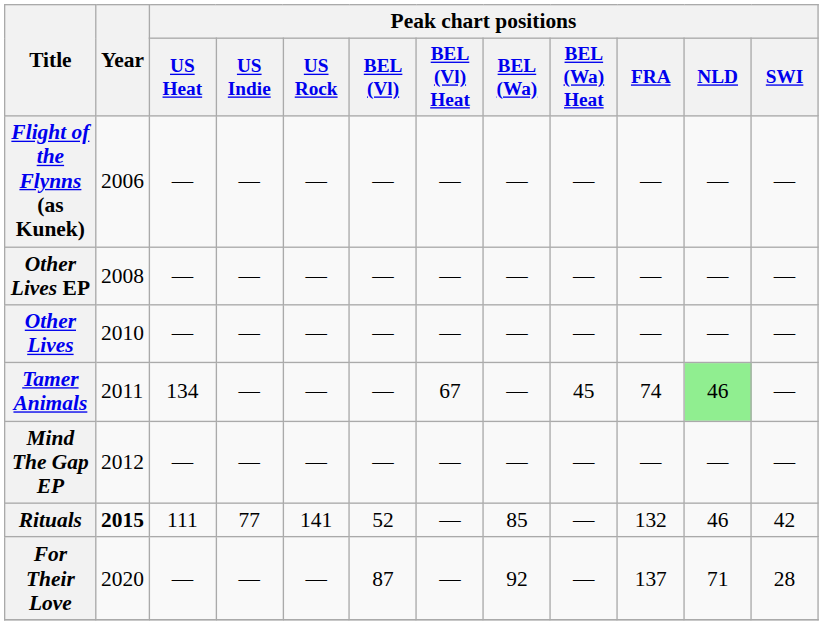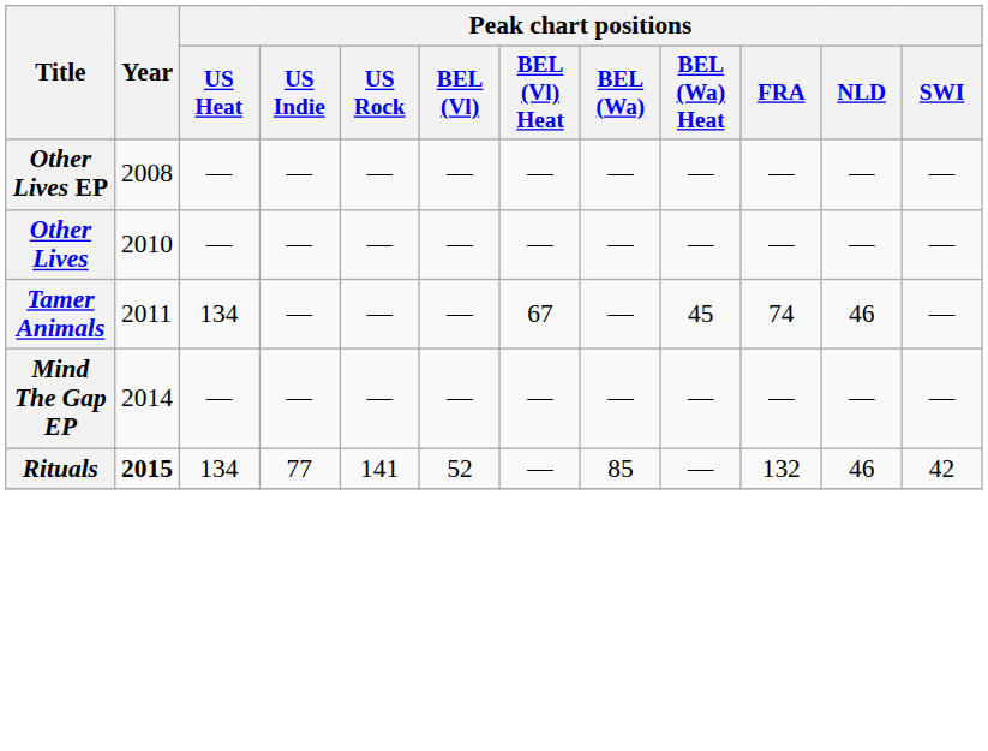- row: Flight of the Flynns (as Kunek) | 2006 | — | — | — | — | — | — | — | — | — | —
Tamer Animals | Peak chart positions / NLD: lightgreen background -> no background
Mind The Gap EP | Year: 2012 -> 2014
Rituals | Peak chart positions / US Heat: 111 -> 134
- row: For Their Love | 2020 | — | — | — | 87 | — | 92 | — | 137 | 71 | 28
